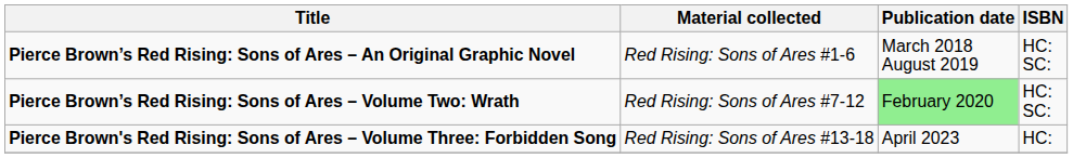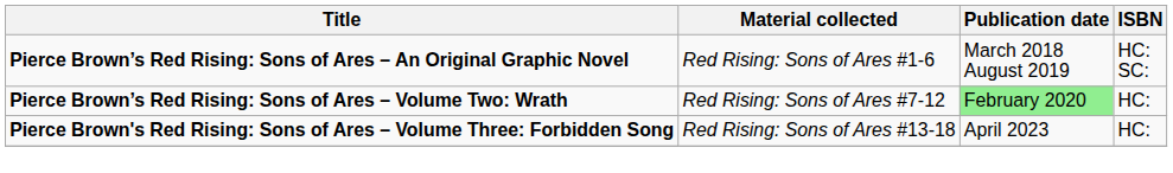Pierce Brown’s Red Rising: Sons of Ares – Volume Two: Wrath | ISBN: HC: SC: -> HC:
